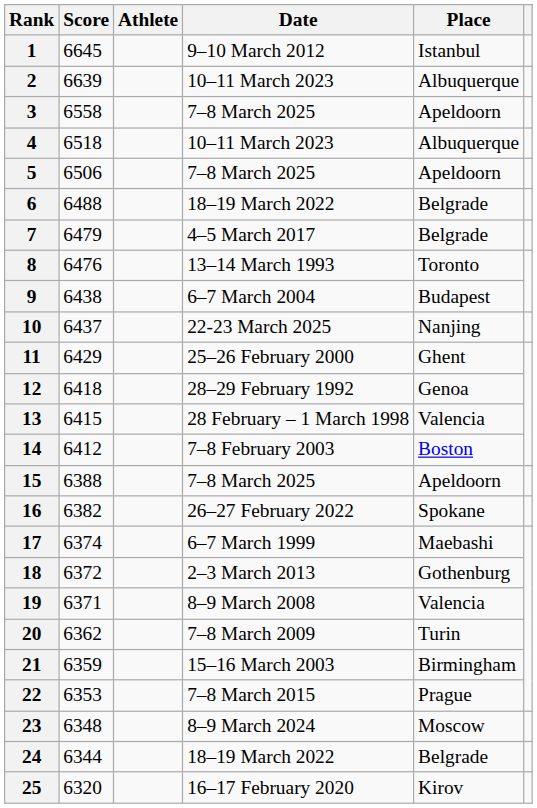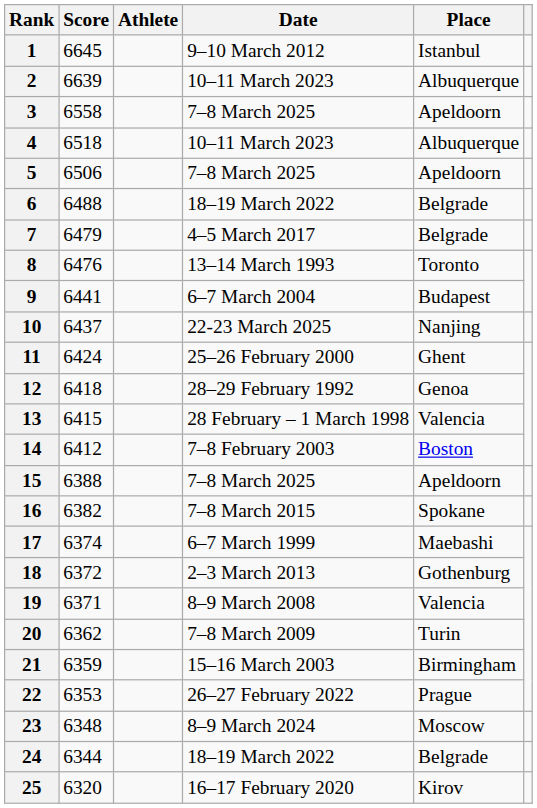9 | Score: 6438 -> 6441
11 | Score: 6429 -> 6424
16 | Date: 26–27 February 2022 -> 7–8 March 2015
22 | Date: 7–8 March 2015 -> 26–27 February 2022
